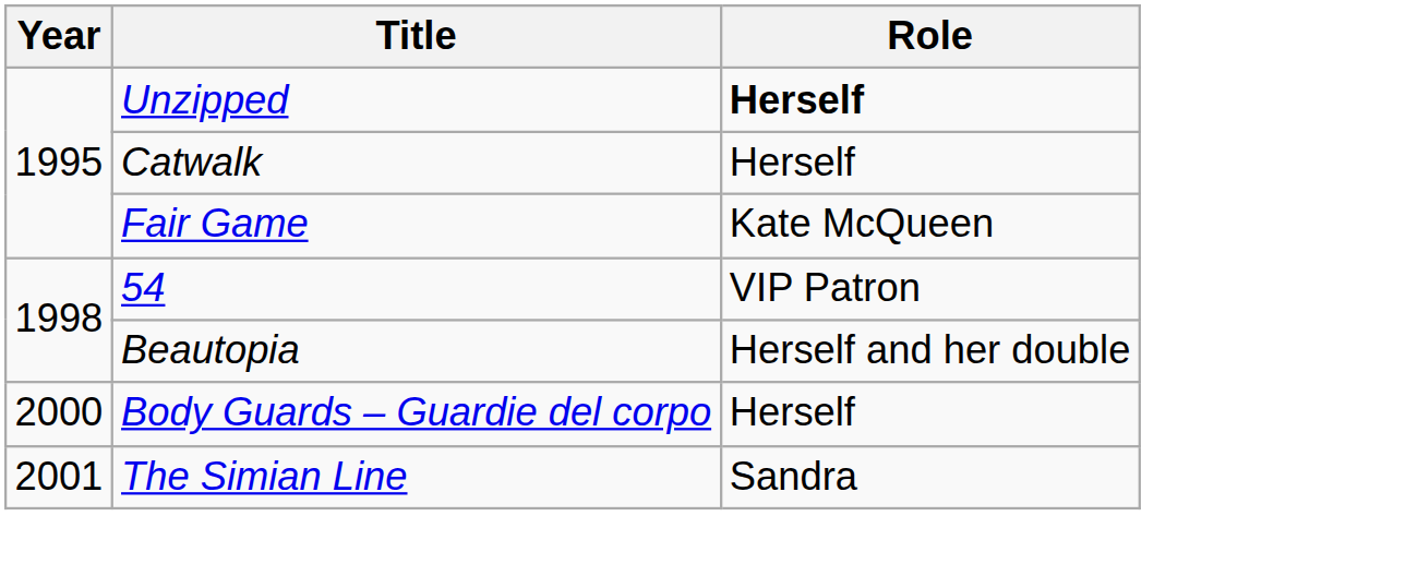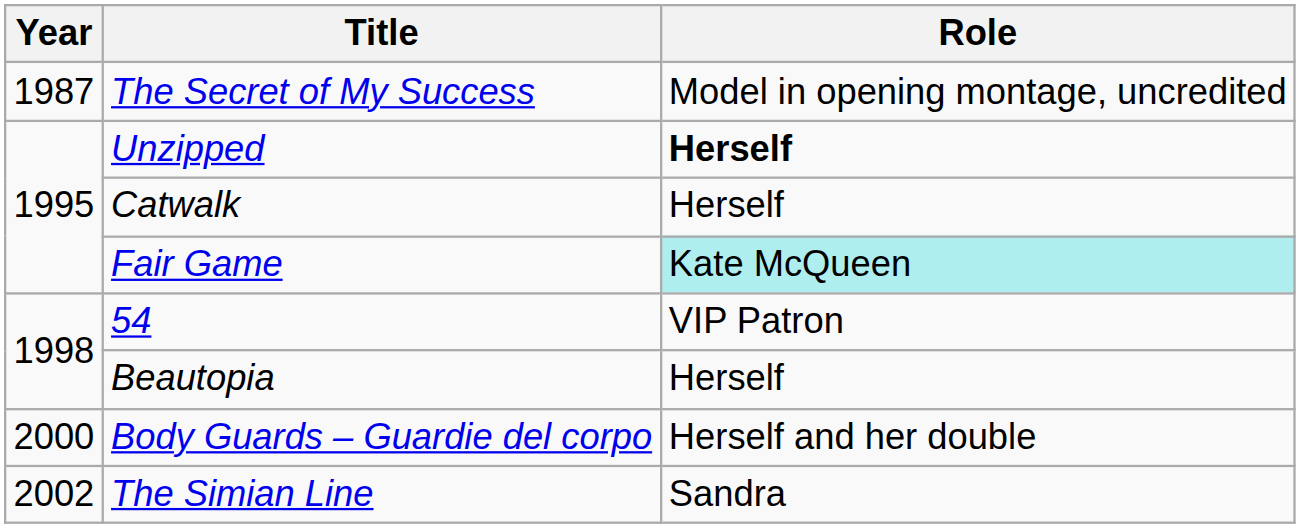+ row: 1987 | The Secret of My Success | Model in opening montage, uncredited
Fair Game | Role: no background -> paleturquoise background
Beautopia | Role: Herself and her double -> Herself
Body Guards – Guardie del corpo | Role: Herself -> Herself and her double
The Simian Line | Year: 2001 -> 2002
